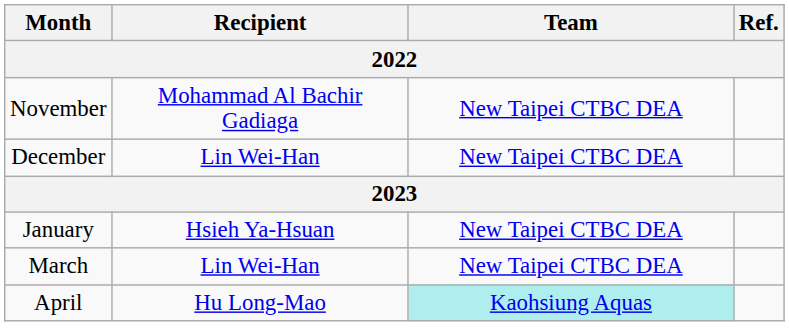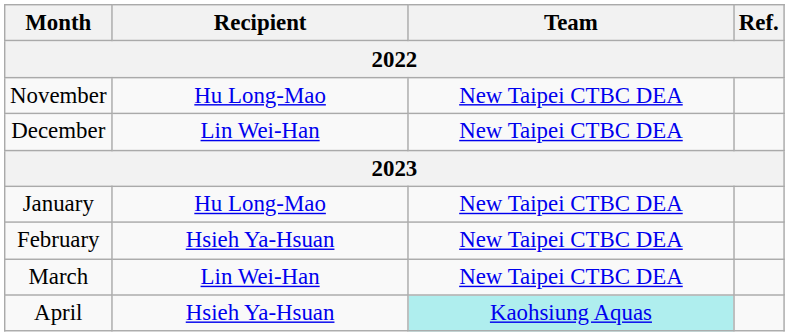November | Recipient: Mohammad Al Bachir Gadiaga -> Hu Long-Mao
January | Recipient: Hsieh Ya-Hsuan -> Hu Long-Mao
+ row: February | Hsieh Ya-Hsuan | New Taipei CTBC DEA
April | Recipient: Hu Long-Mao -> Hsieh Ya-Hsuan
